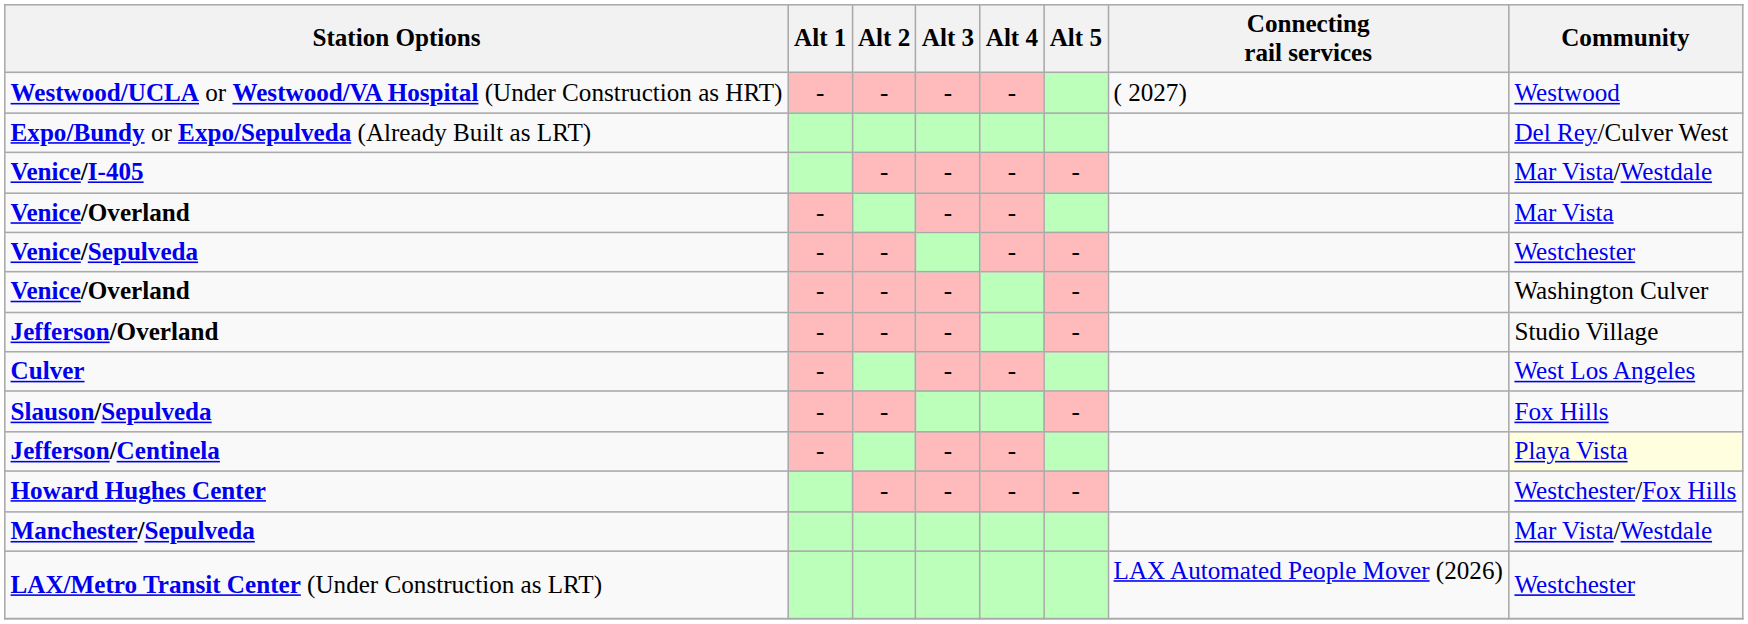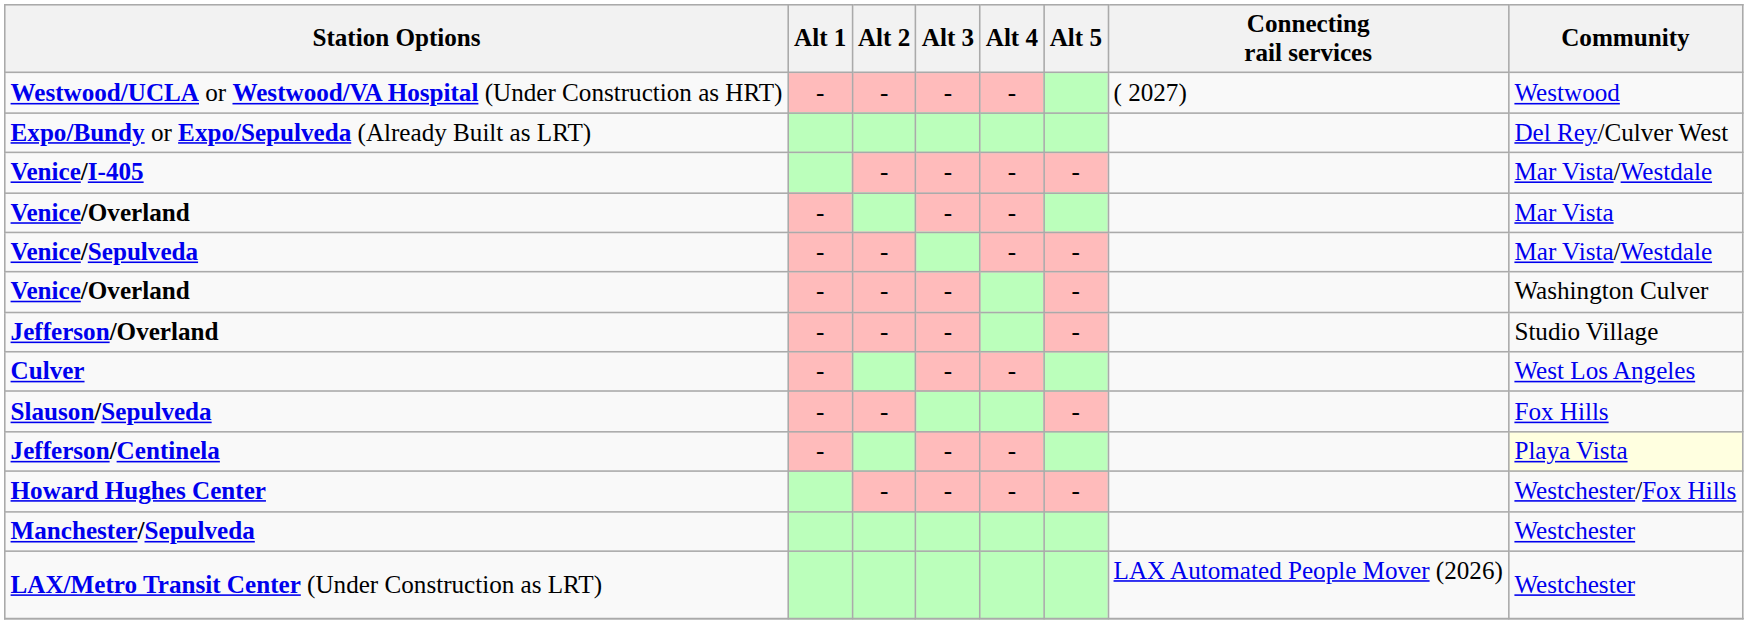Venice/Sepulveda | Community: Westchester -> Mar Vista/Westdale
Manchester/Sepulveda | Community: Mar Vista/Westdale -> Westchester
